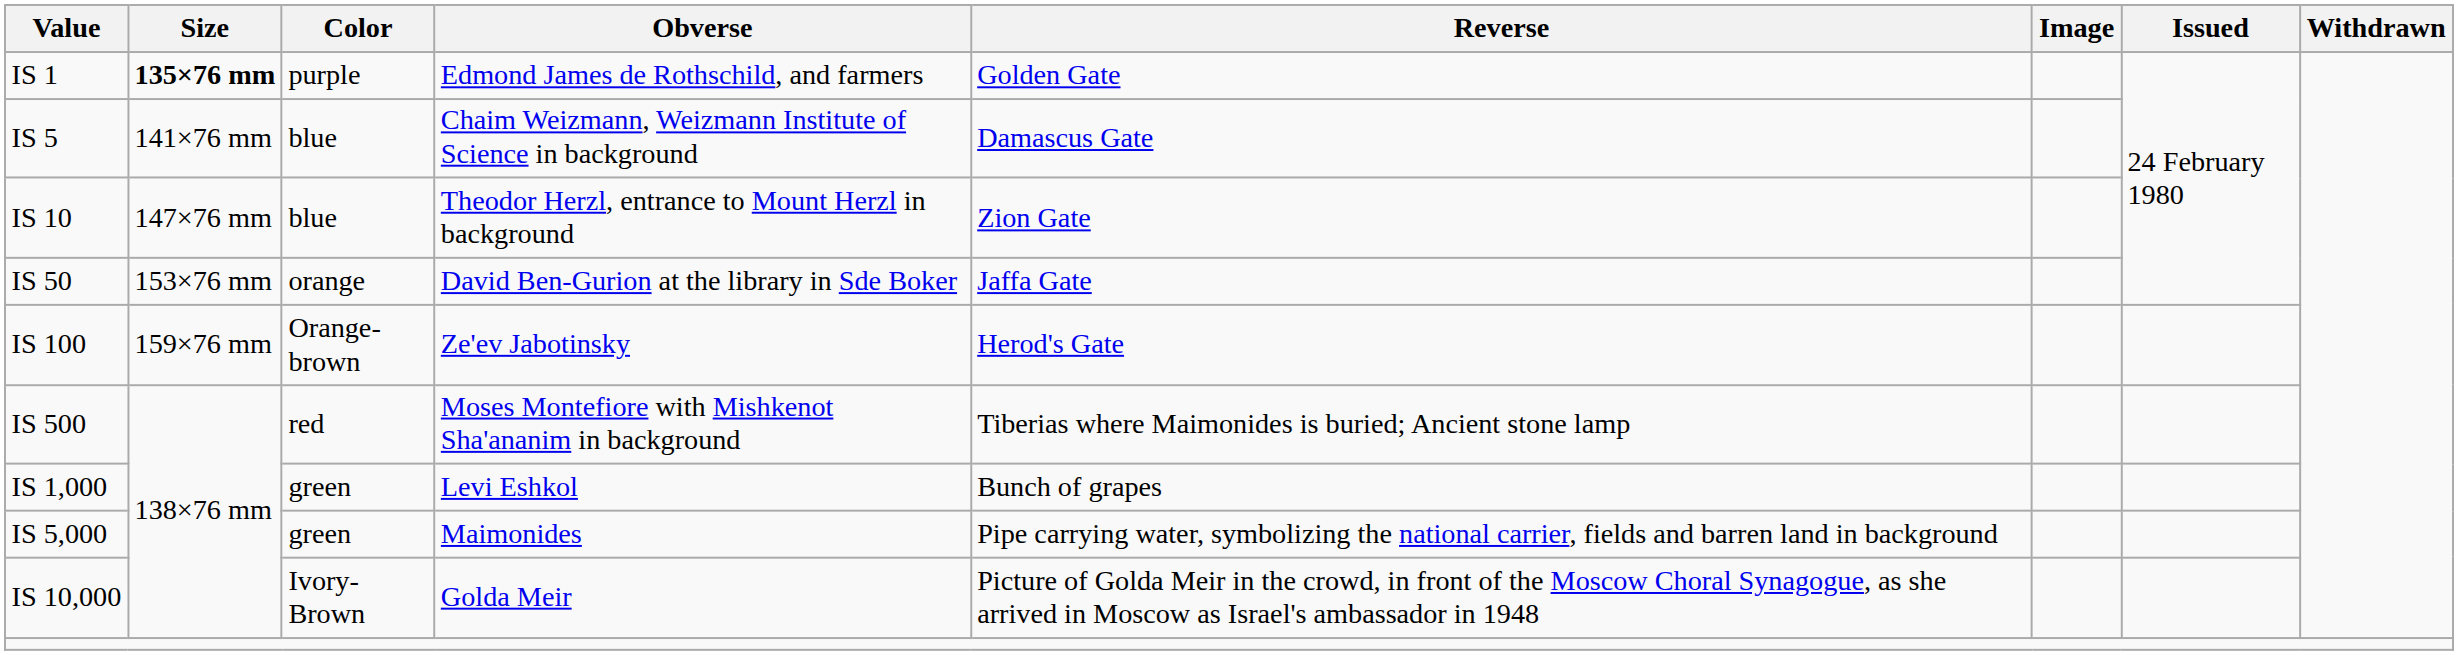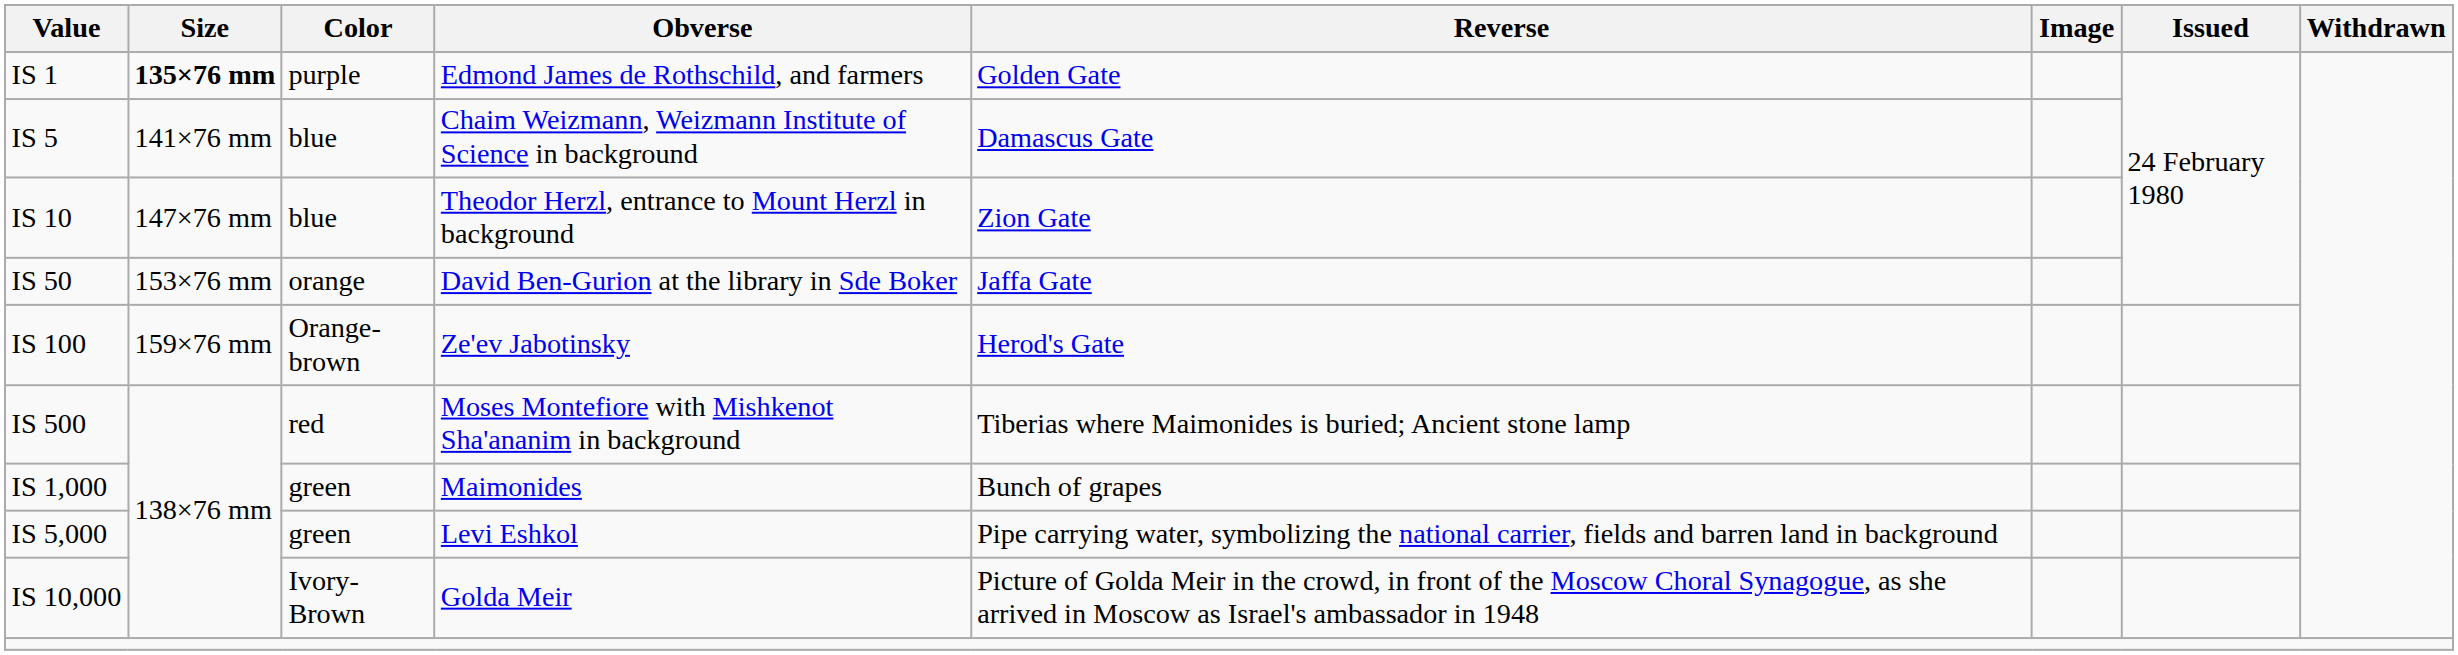IS 1,000 | Obverse: Levi Eshkol -> Maimonides
IS 5,000 | Obverse: Maimonides -> Levi Eshkol
